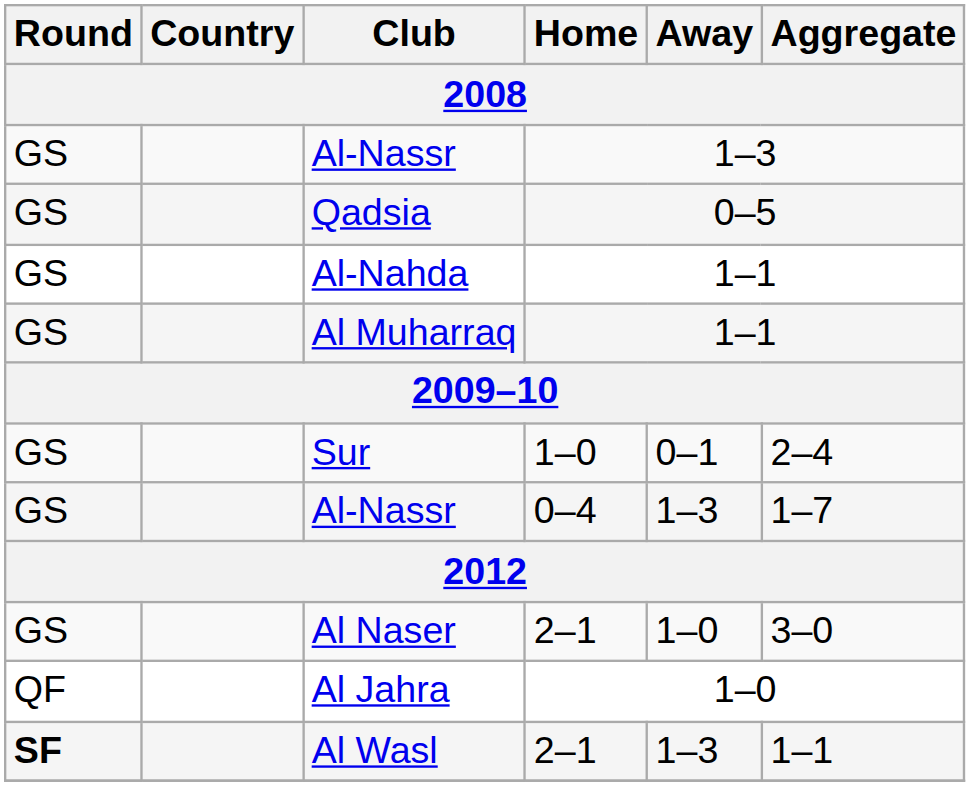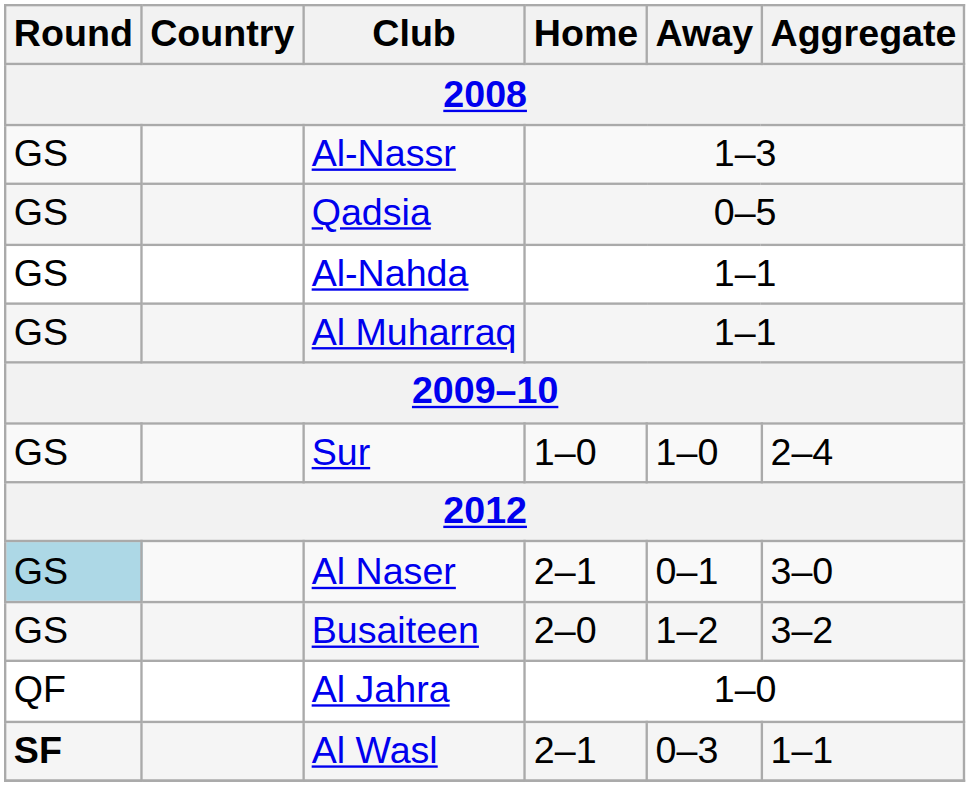Sur | Away: 0–1 -> 1–0
- row: GS | Al-Nassr | 0–4 | 1–3 | 1–7
Al Naser | Round: no background -> lightblue background
Al Naser | Away: 1–0 -> 0–1
+ row: GS | Busaiteen | 2–0 | 1–2 | 3–2
Al Wasl | Away: 1–3 -> 0–3
